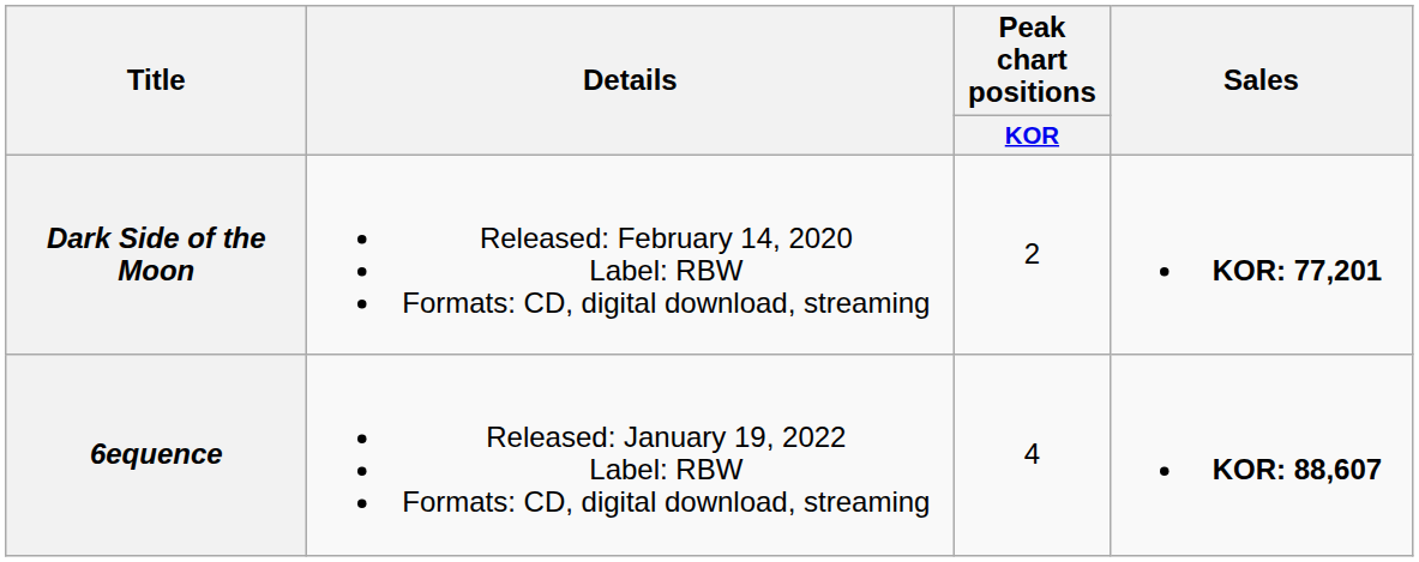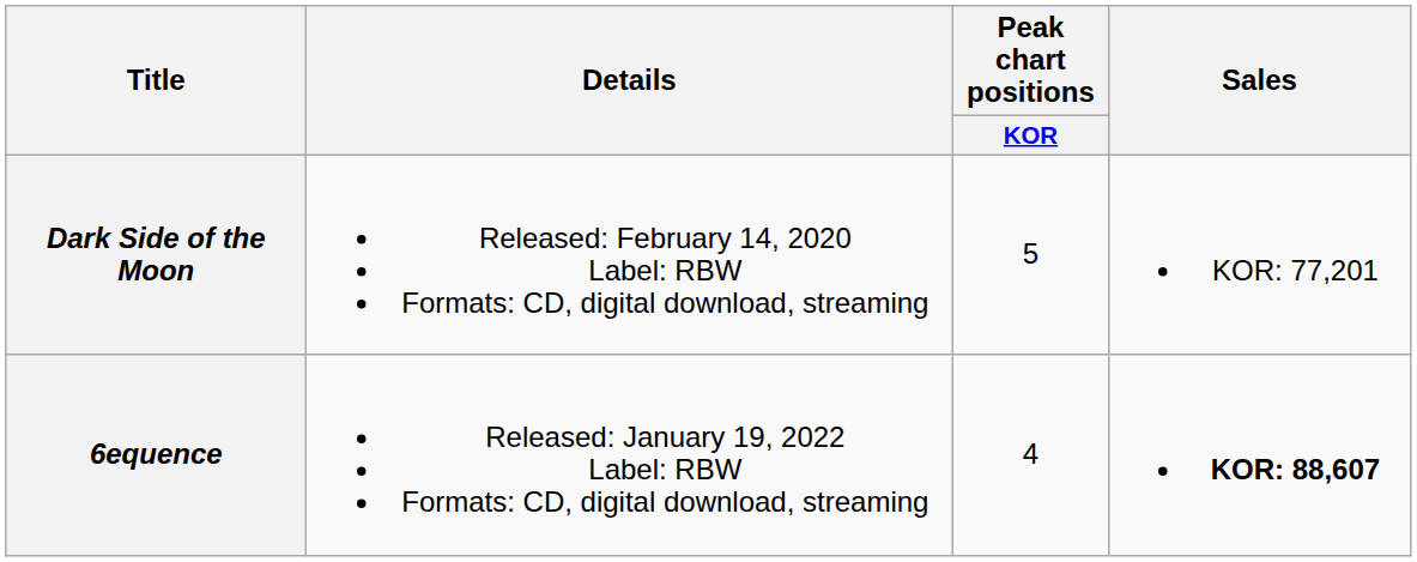Dark Side of the Moon | Peak chart positions / KOR: 2 -> 5
Dark Side of the Moon | Sales: bold -> normal
